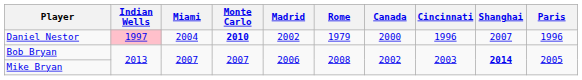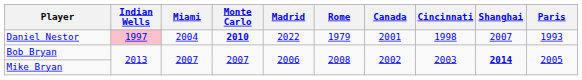Daniel Nestor | Madrid: 2002 -> 2022
Daniel Nestor | Canada: 2000 -> 2001
Daniel Nestor | Cincinnati: 1996 -> 1998
Daniel Nestor | Paris: 1996 -> 1993
